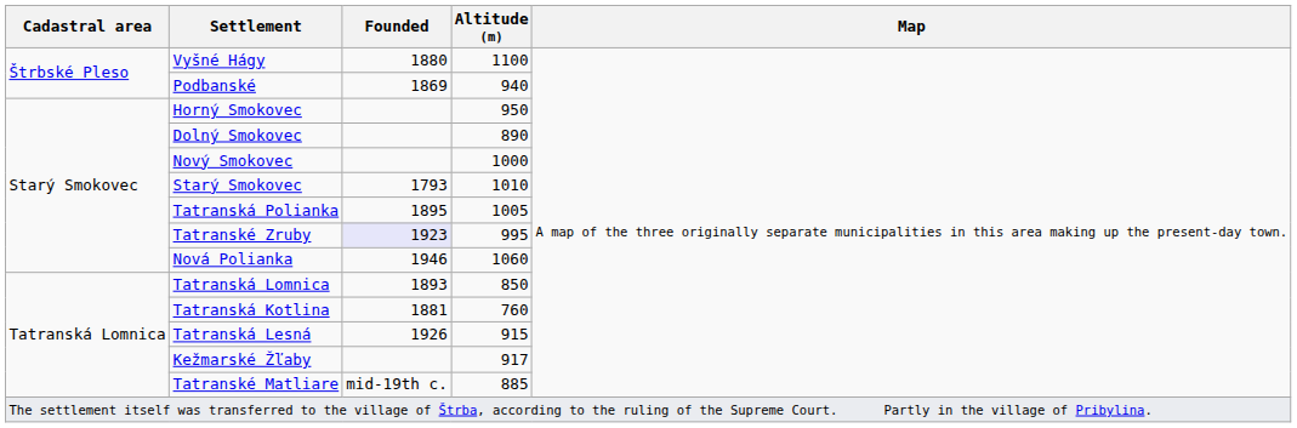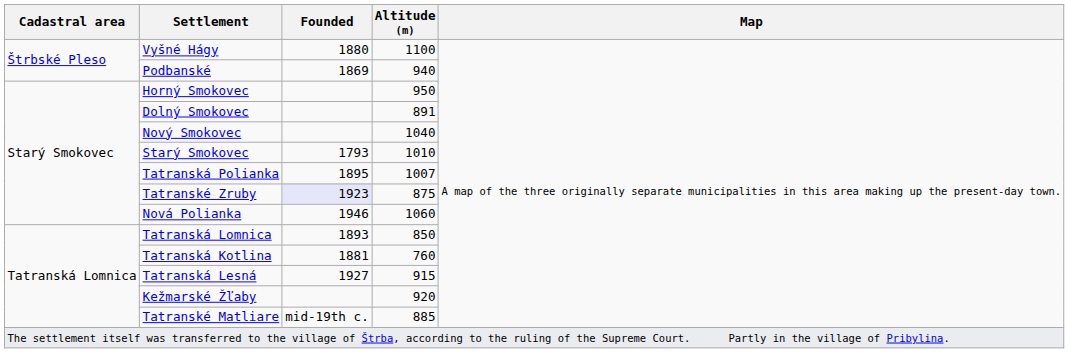Dolný Smokovec | Altitude (m): 890 -> 891
Nový Smokovec | Altitude (m): 1000 -> 1040
Tatranská Polianka | Altitude (m): 1005 -> 1007
Tatranské Zruby | Altitude (m): 995 -> 875
Tatranská Lesná | Founded: 1926 -> 1927
Kežmarské Žľaby | Altitude (m): 917 -> 920
